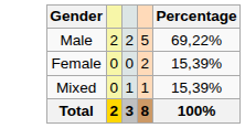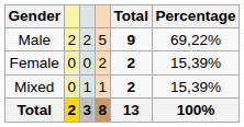+ column: Total | 9 | 2 | 2 | 13
